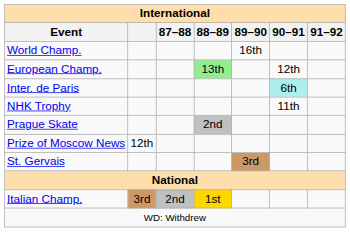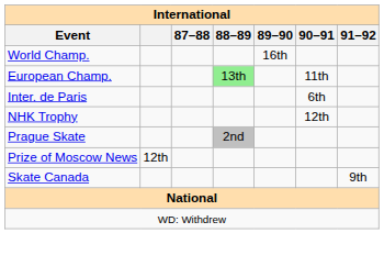European Champ. | 90–91: 12th -> 11th
Inter. de Paris | 90–91: paleturquoise background -> no background
NHK Trophy | 90–91: 11th -> 12th
+ row: Skate Canada | 9th
- row: St. Gervais | 3rd
- row: Italian Champ. | 3rd | 2nd | 1st
